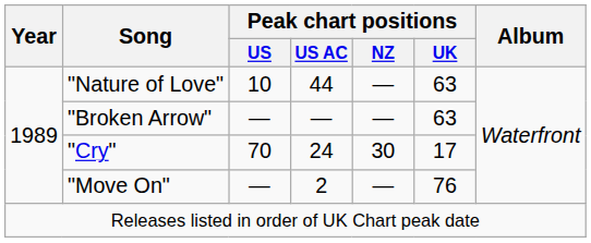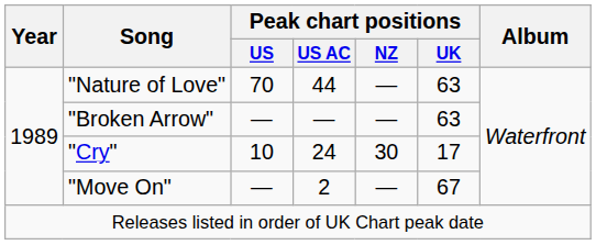"Nature of Love" | Peak chart positions / US: 10 -> 70
"Cry" | Peak chart positions / US: 70 -> 10
"Move On" | Peak chart positions / UK: 76 -> 67
